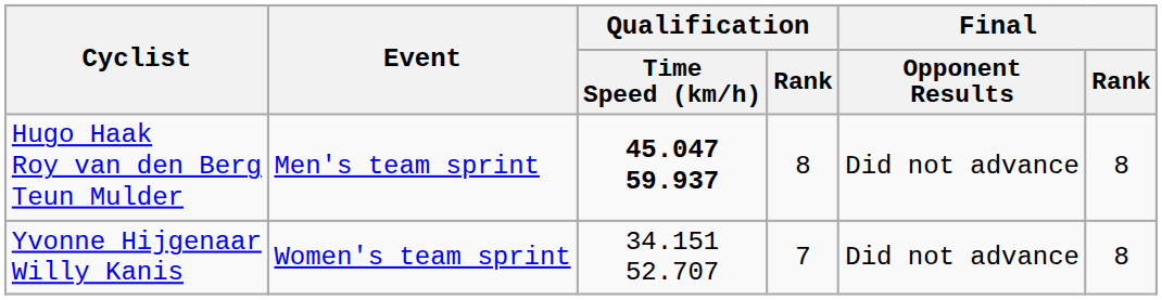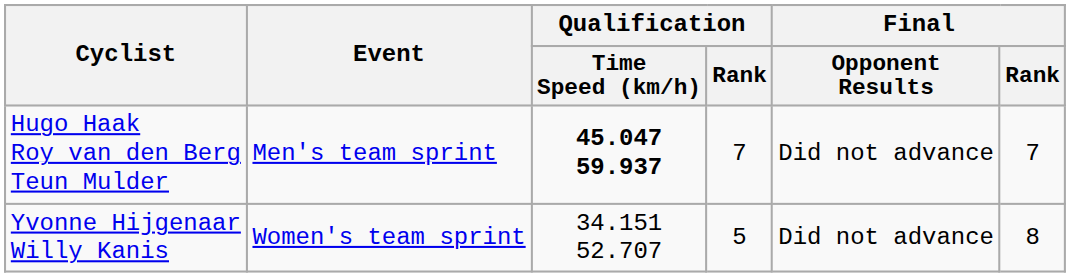Hugo Haak Roy van den Berg Teun Mulder | Qualification / Rank: 8 -> 7
Hugo Haak Roy van den Berg Teun Mulder | Final / Rank: 8 -> 7
Yvonne Hijgenaar Willy Kanis | Qualification / Rank: 7 -> 5
